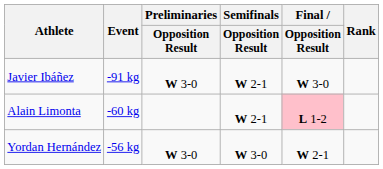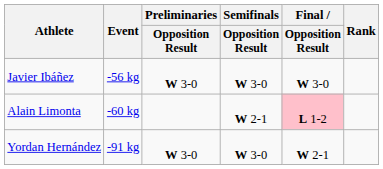Javier Ibáñez | Event: -91 kg -> -56 kg
Javier Ibáñez | Semifinals / Opposition Result: W 2-1 -> W 3-0
Yordan Hernández | Event: -56 kg -> -91 kg
